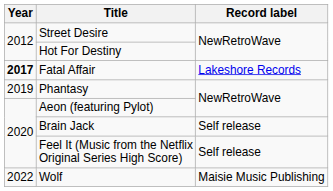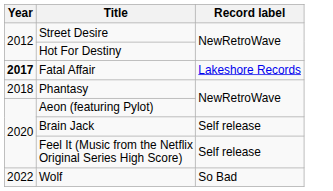Phantasy | Year: 2019 -> 2018
Wolf | Record label: Maisie Music Publishing -> So Bad
